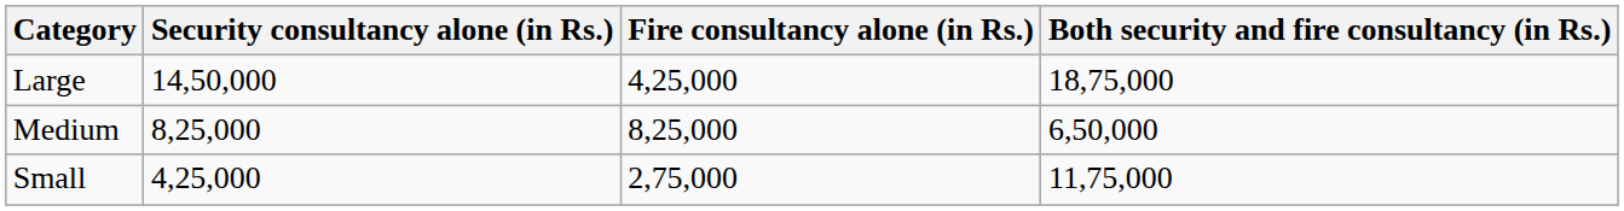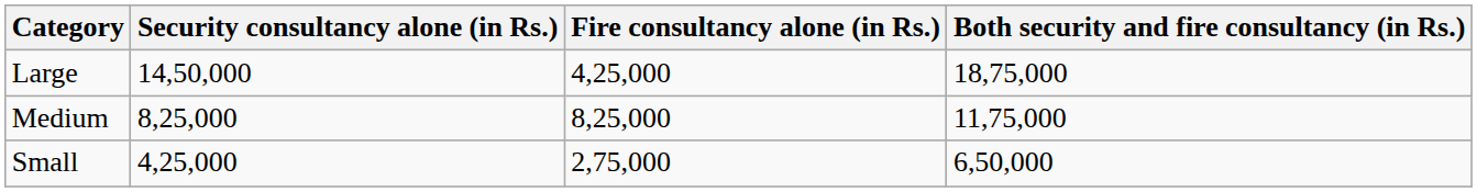Medium | Both security and fire consultancy (in Rs.): 6,50,000 -> 11,75,000
Small | Both security and fire consultancy (in Rs.): 11,75,000 -> 6,50,000
